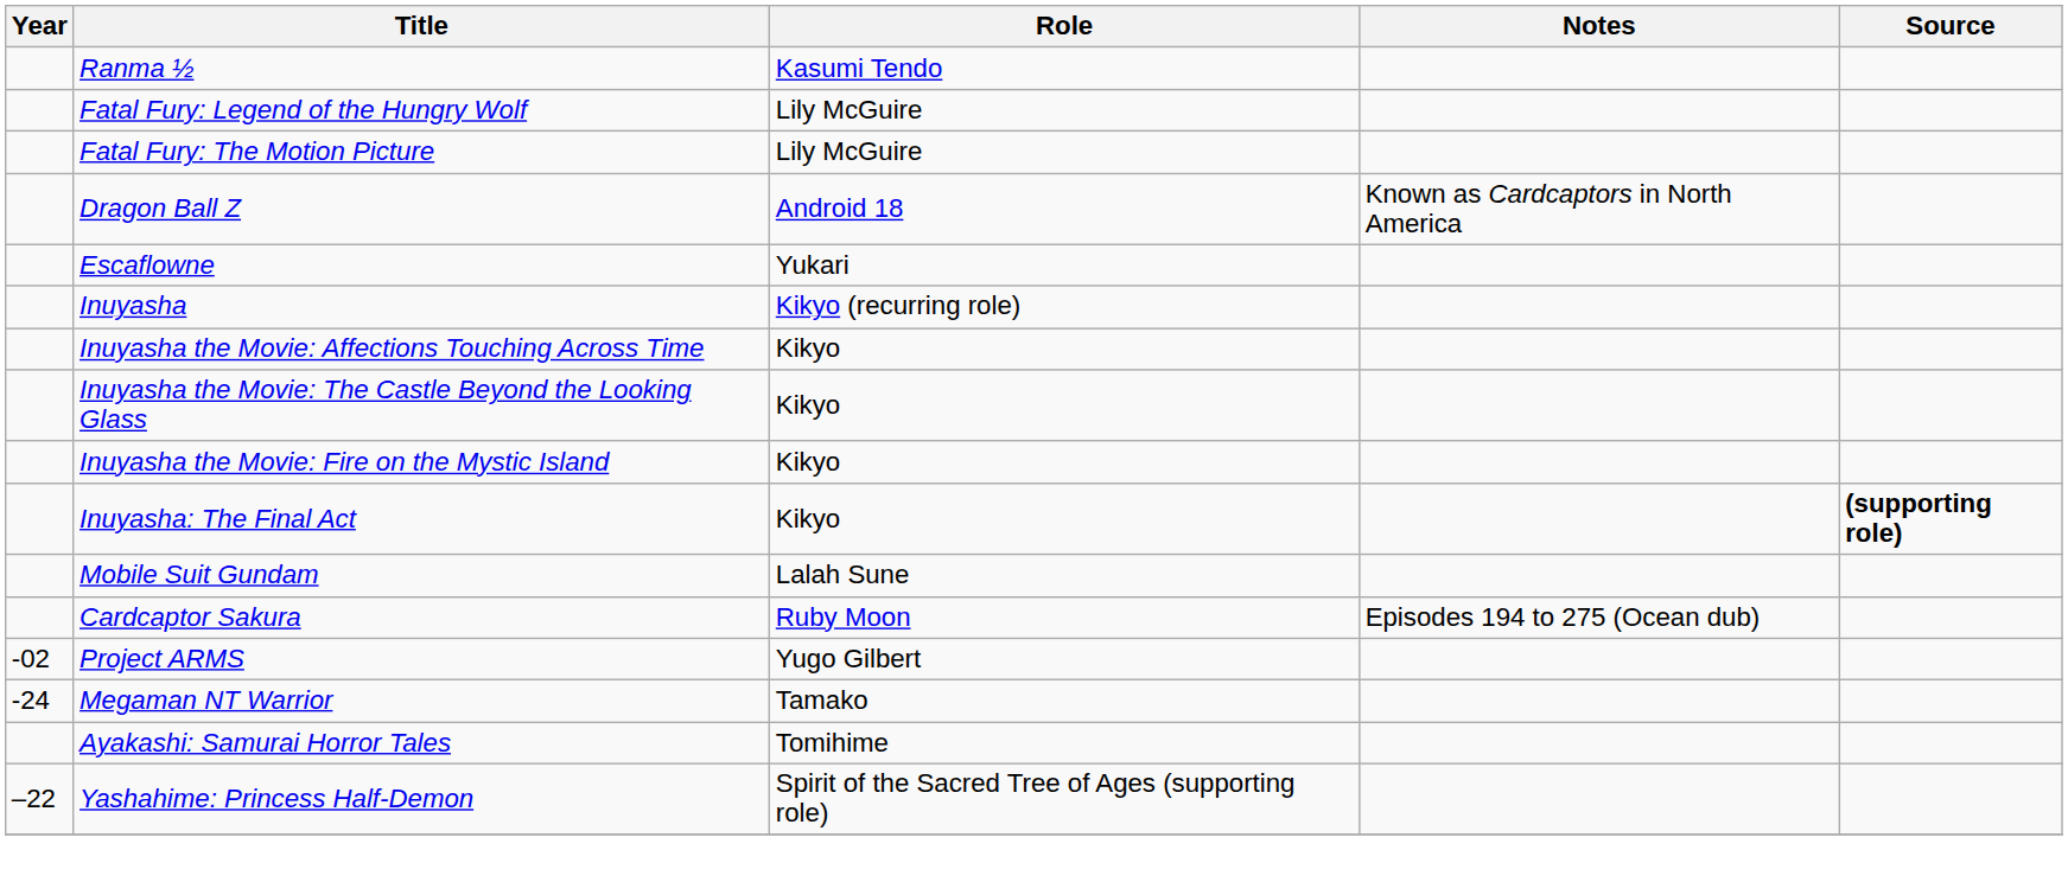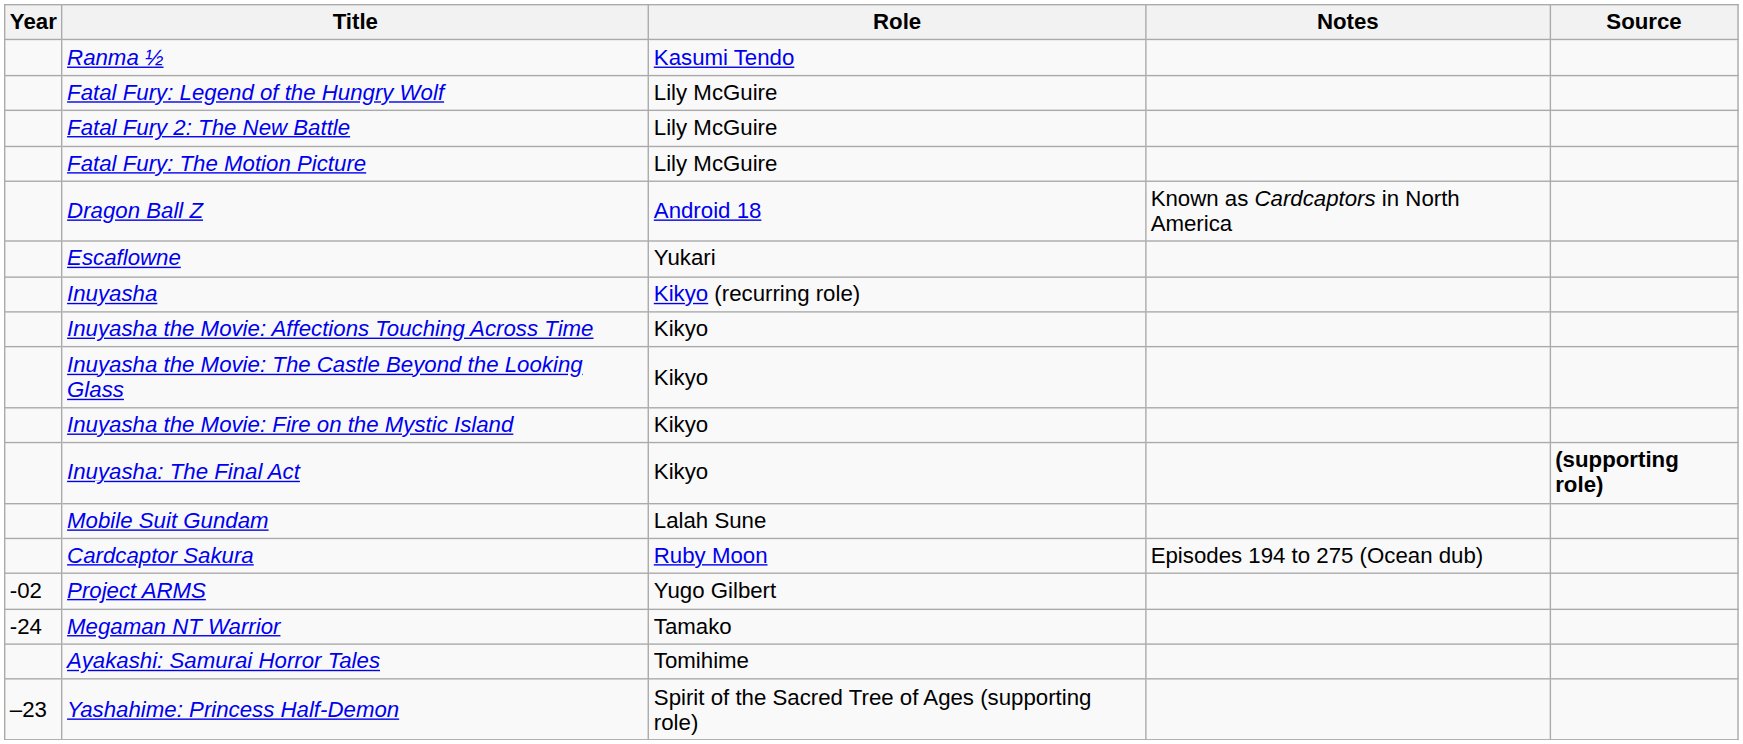+ row: Fatal Fury 2: The New Battle | Lily McGuire
Yashahime: Princess Half-Demon | Year: –22 -> –23
